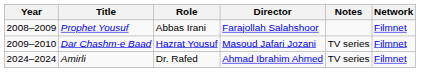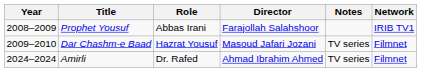Prophet Yousuf | Network: Filmnet -> IRIB TV1
